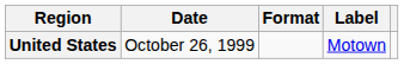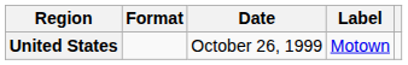columns swapped: Date <-> Format
